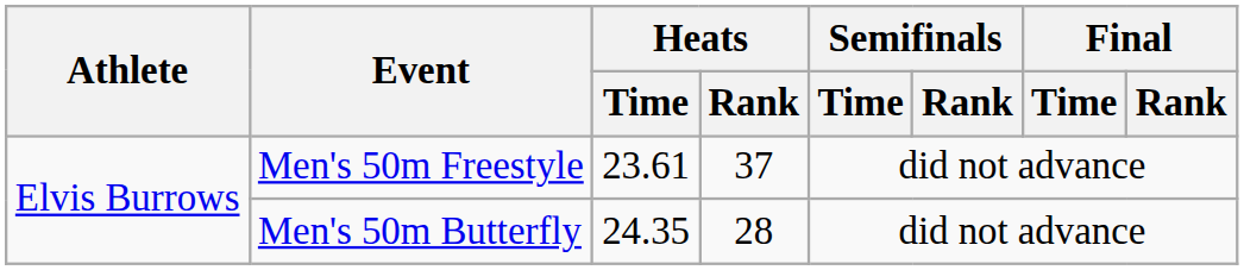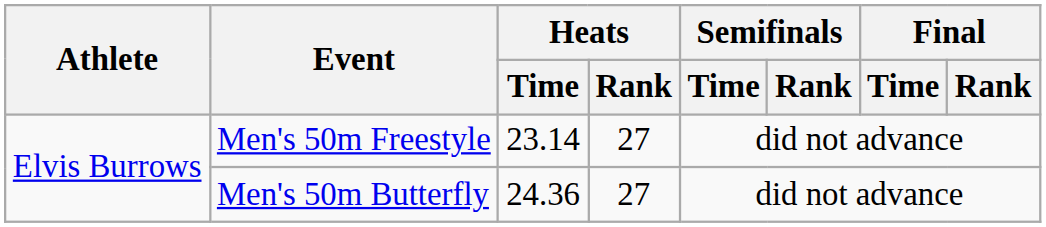Men's 50m Freestyle | Heats / Time: 23.61 -> 23.14
Men's 50m Freestyle | Heats / Rank: 37 -> 27
Men's 50m Butterfly | Heats / Time: 24.35 -> 24.36
Men's 50m Butterfly | Heats / Rank: 28 -> 27
